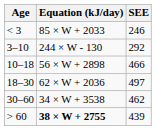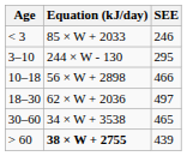3–10 | SEE: 292 -> 295
30–60 | SEE: 462 -> 465
